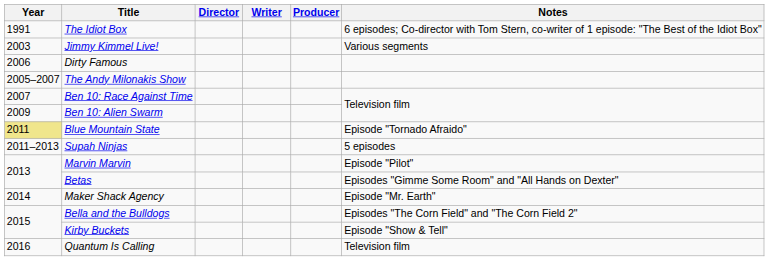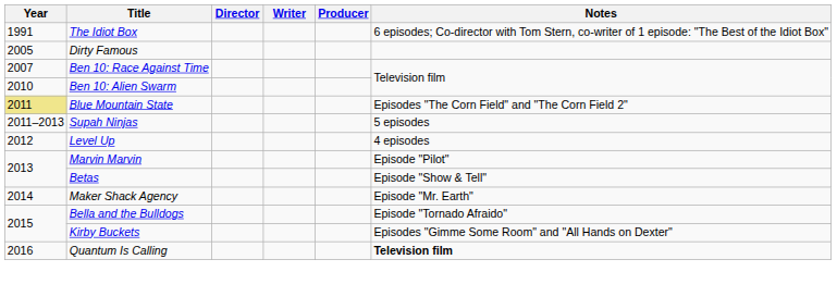- row: 2003 | Jimmy Kimmel Live! | Various segments
Dirty Famous | Year: 2006 -> 2005
- row: 2005–2007 | The Andy Milonakis Show
Ben 10: Alien Swarm | Year: 2009 -> 2010
Blue Mountain State | Notes: Episode "Tornado Afraido" -> Episodes "The Corn Field" and "The Corn Field 2"
+ row: 2012 | Level Up | 4 episodes
Betas | Notes: Episodes "Gimme Some Room" and "All Hands on Dexter" -> Episode "Show & Tell"
Bella and the Bulldogs | Notes: Episodes "The Corn Field" and "The Corn Field 2" -> Episode "Tornado Afraido"
Kirby Buckets | Notes: Episode "Show & Tell" -> Episodes "Gimme Some Room" and "All Hands on Dexter"
Quantum Is Calling | Notes: normal -> bold
